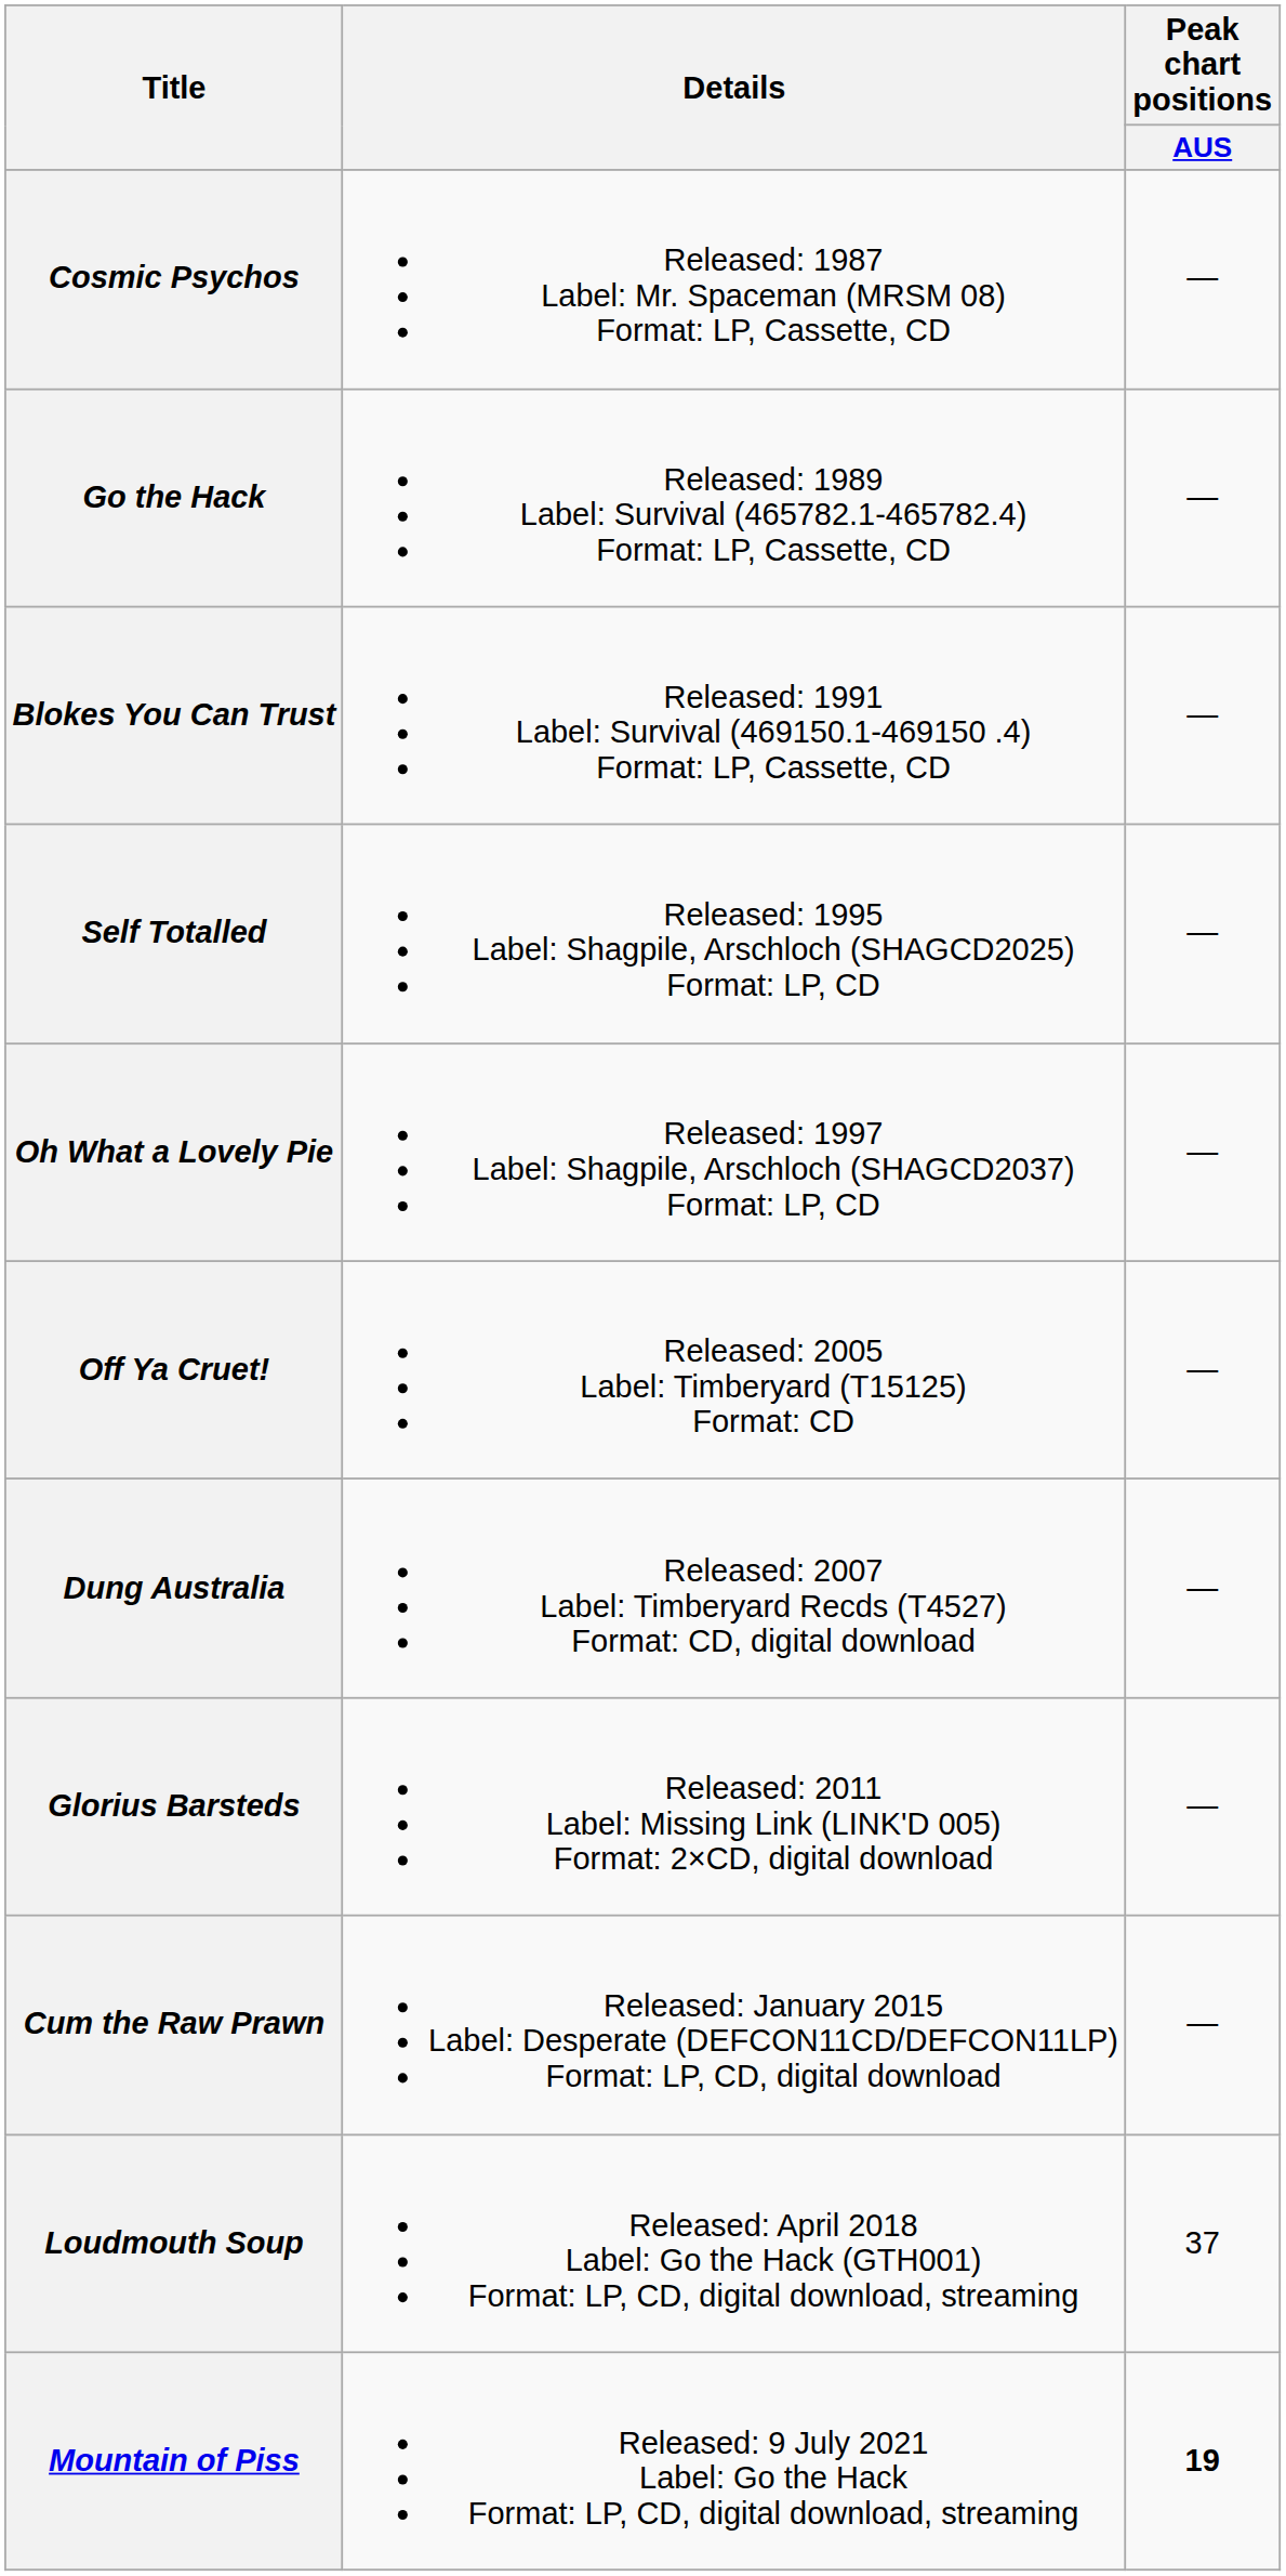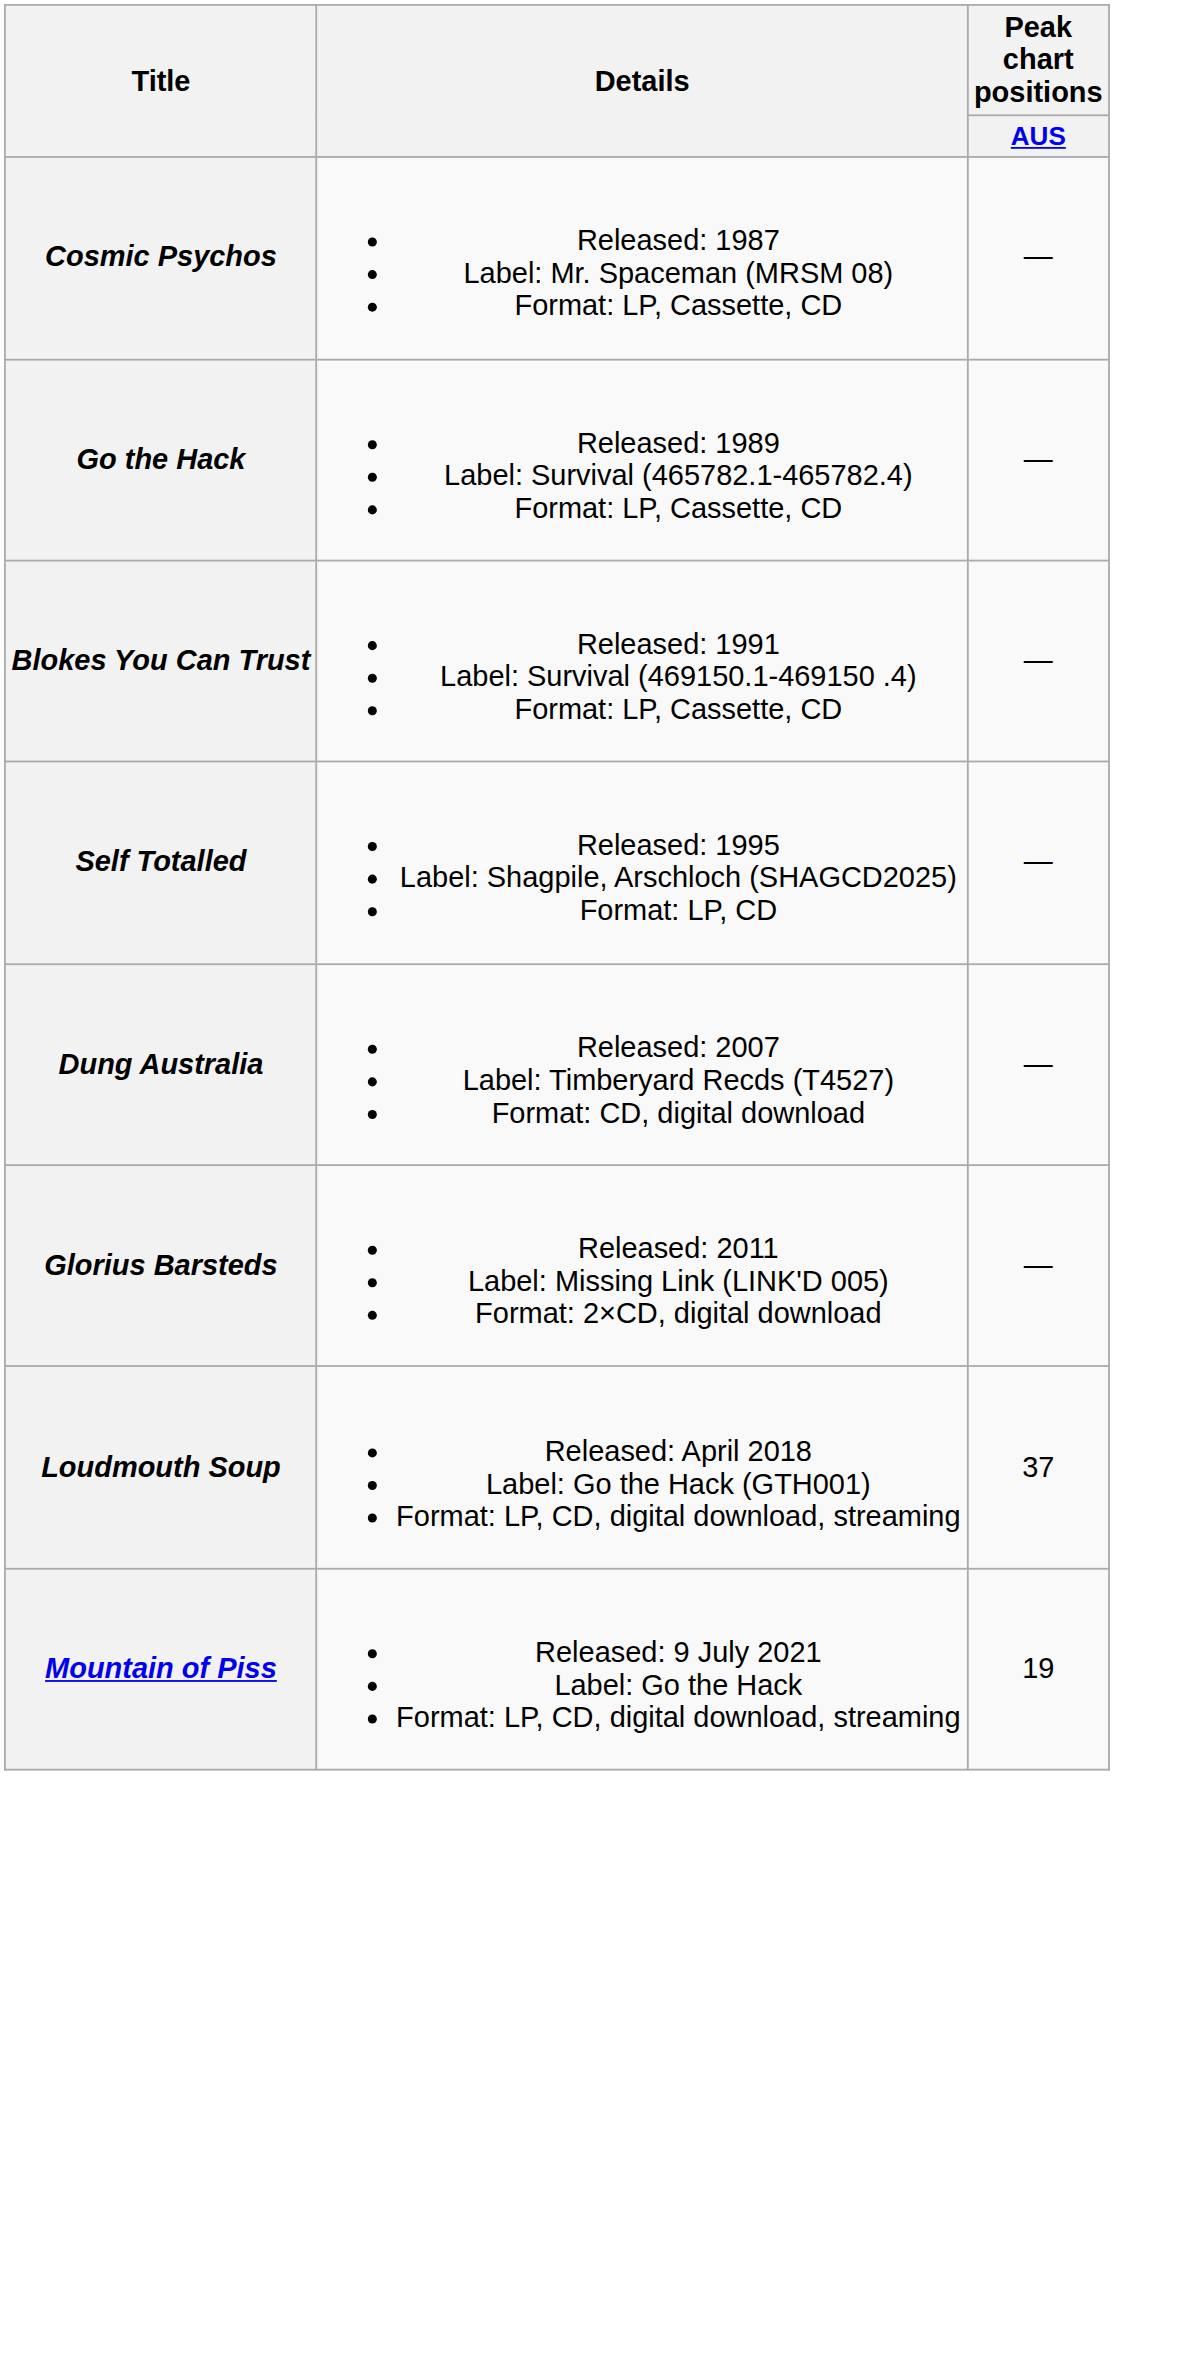- row: Oh What a Lovely Pie | Released: 1997 Label: Shagpile, Arschloch (SHAGCD2037) Format: LP, CD | —
- row: Off Ya Cruet! | Released: 2005 Label: Timberyard (T15125) Format: CD | —
- row: Cum the Raw Prawn | Released: January 2015 Label: Desperate (DEFCON11CD/DEFCON11LP) Format: LP, CD, digital download | —
Mountain of Piss | Peak chart positions / AUS: bold -> normal
